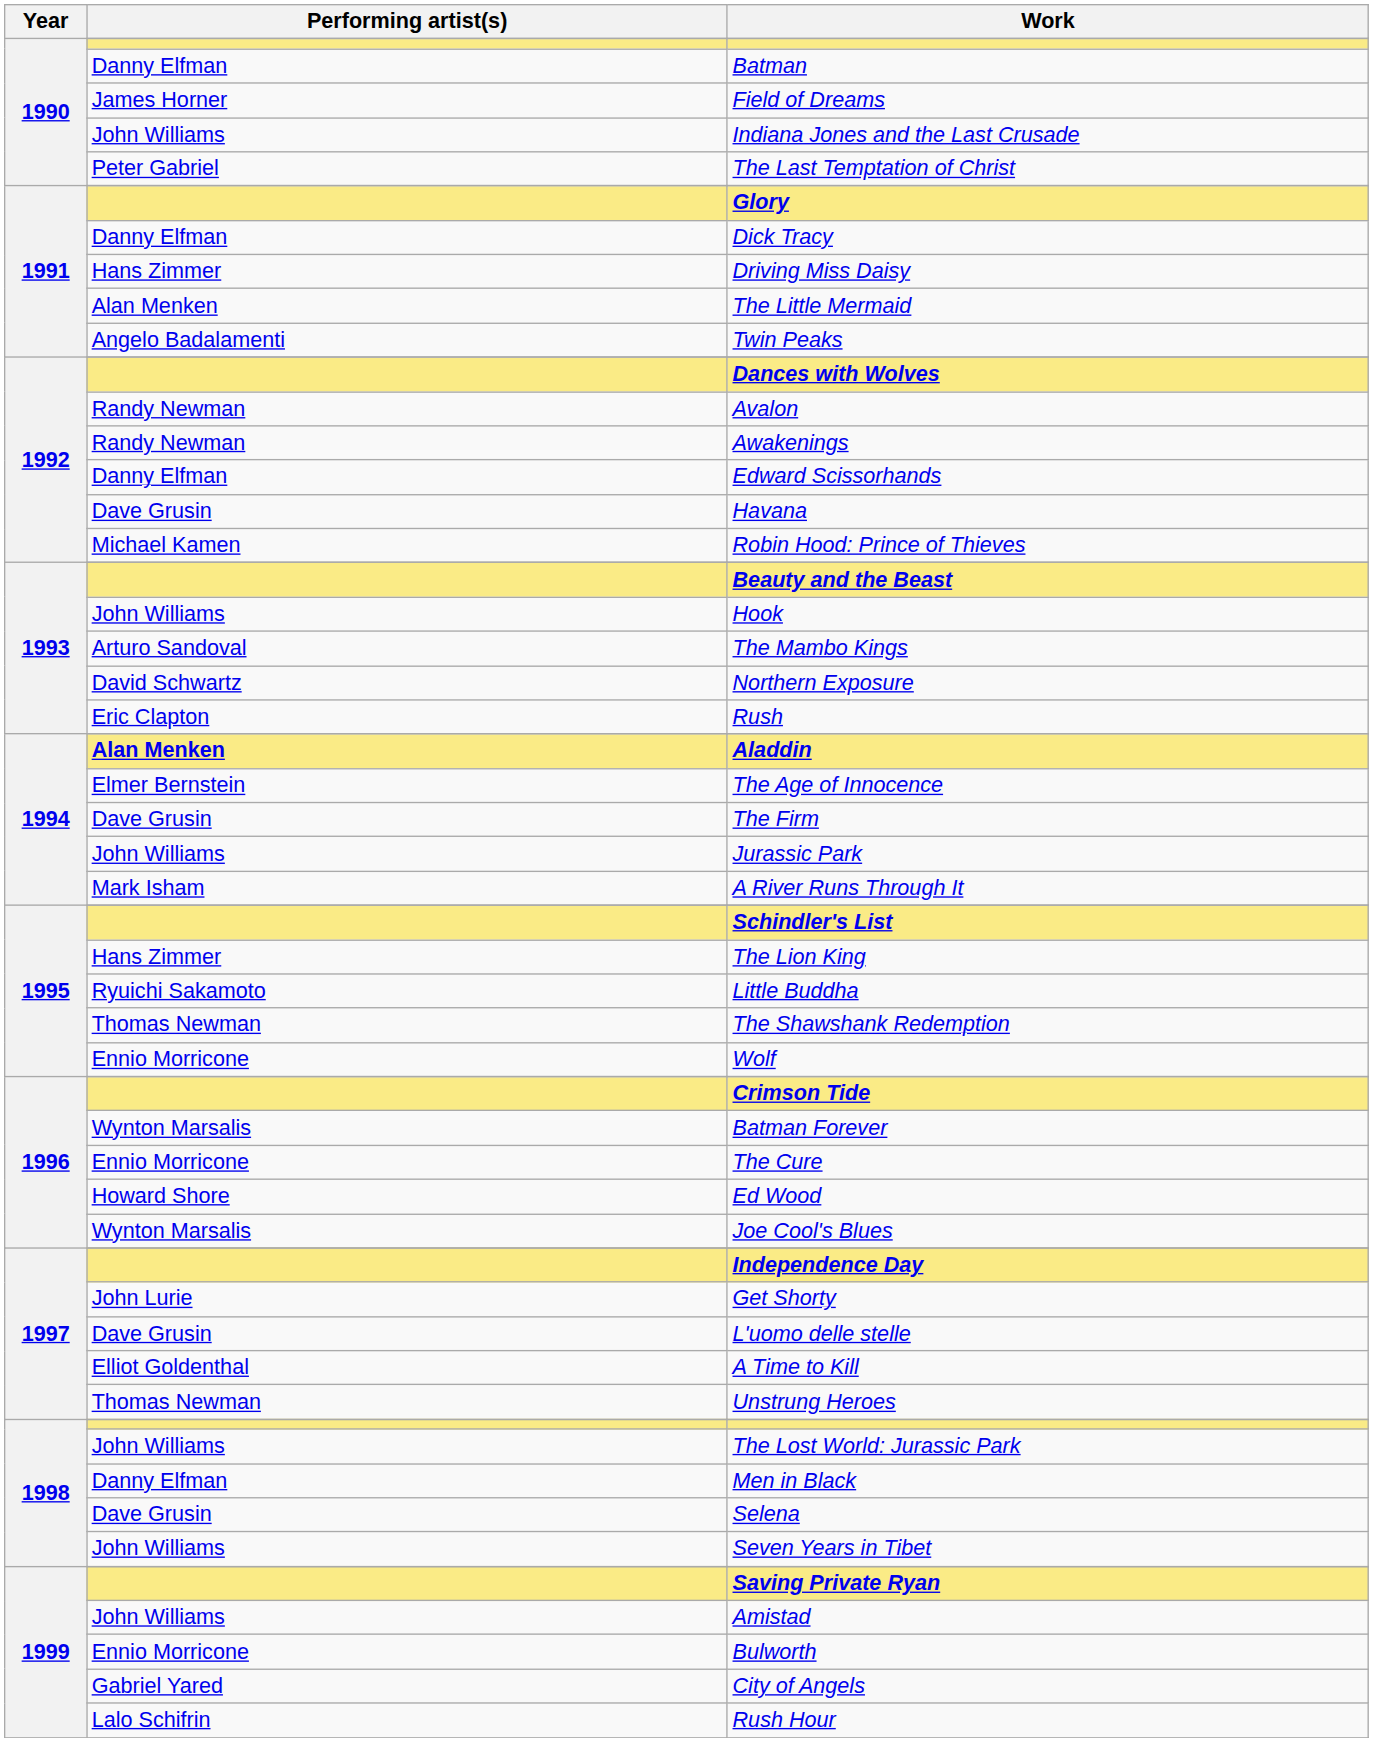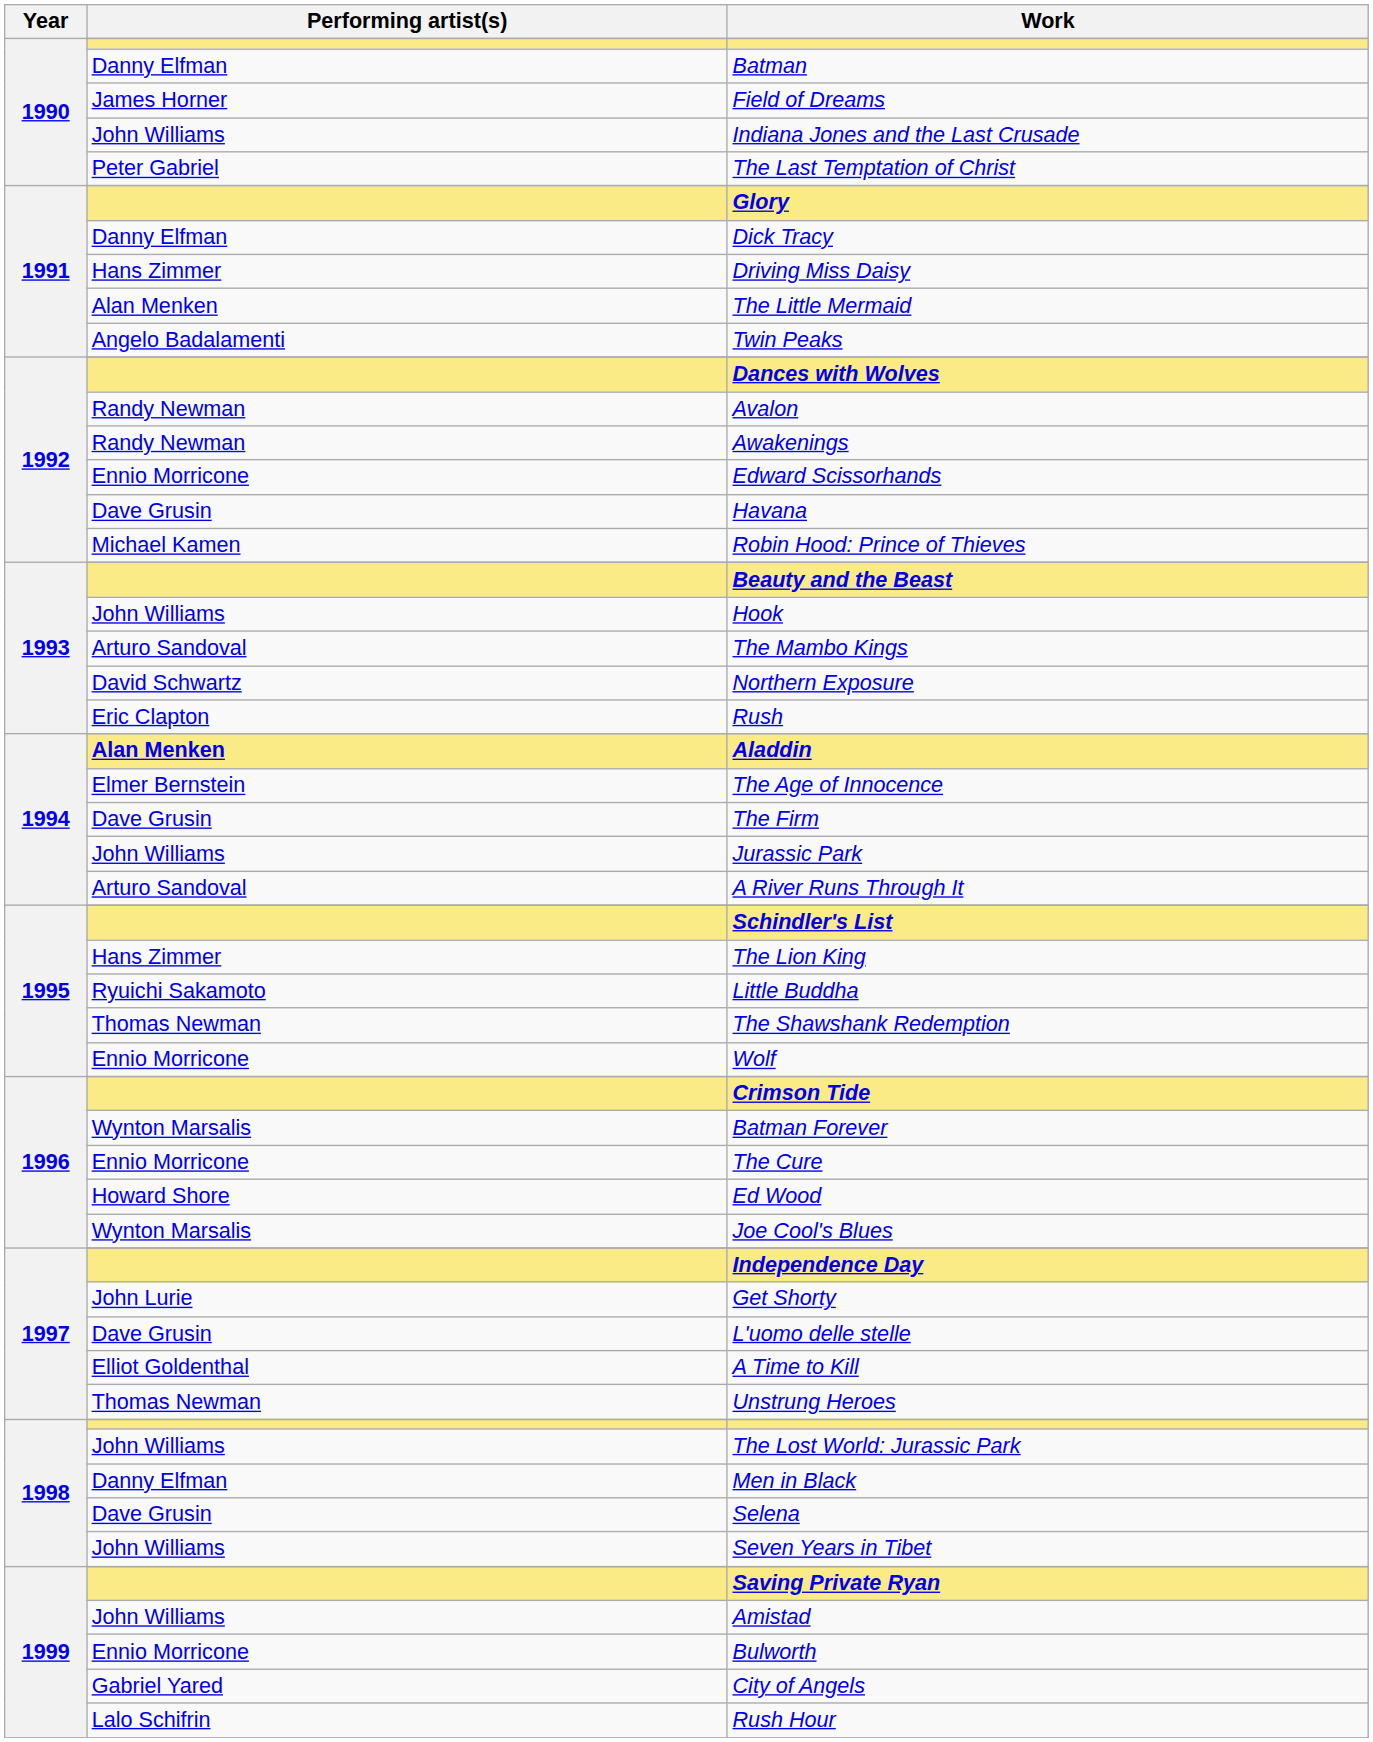Edward Scissorhands | Performing artist(s): Danny Elfman -> Ennio Morricone
A River Runs Through It | Performing artist(s): Mark Isham -> Arturo Sandoval
